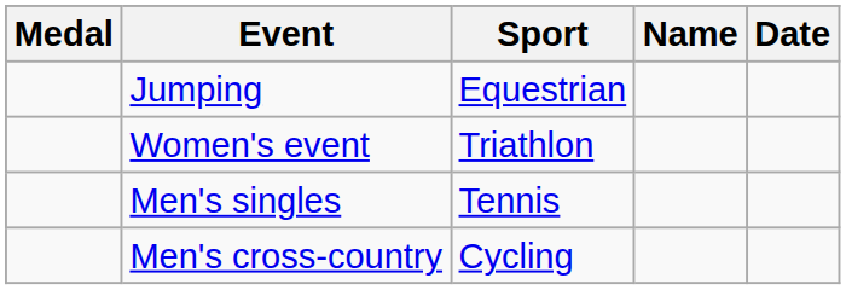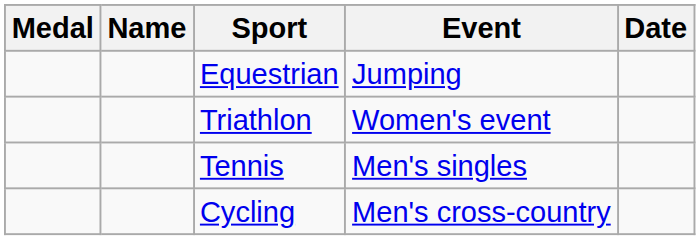columns swapped: Name <-> Event
